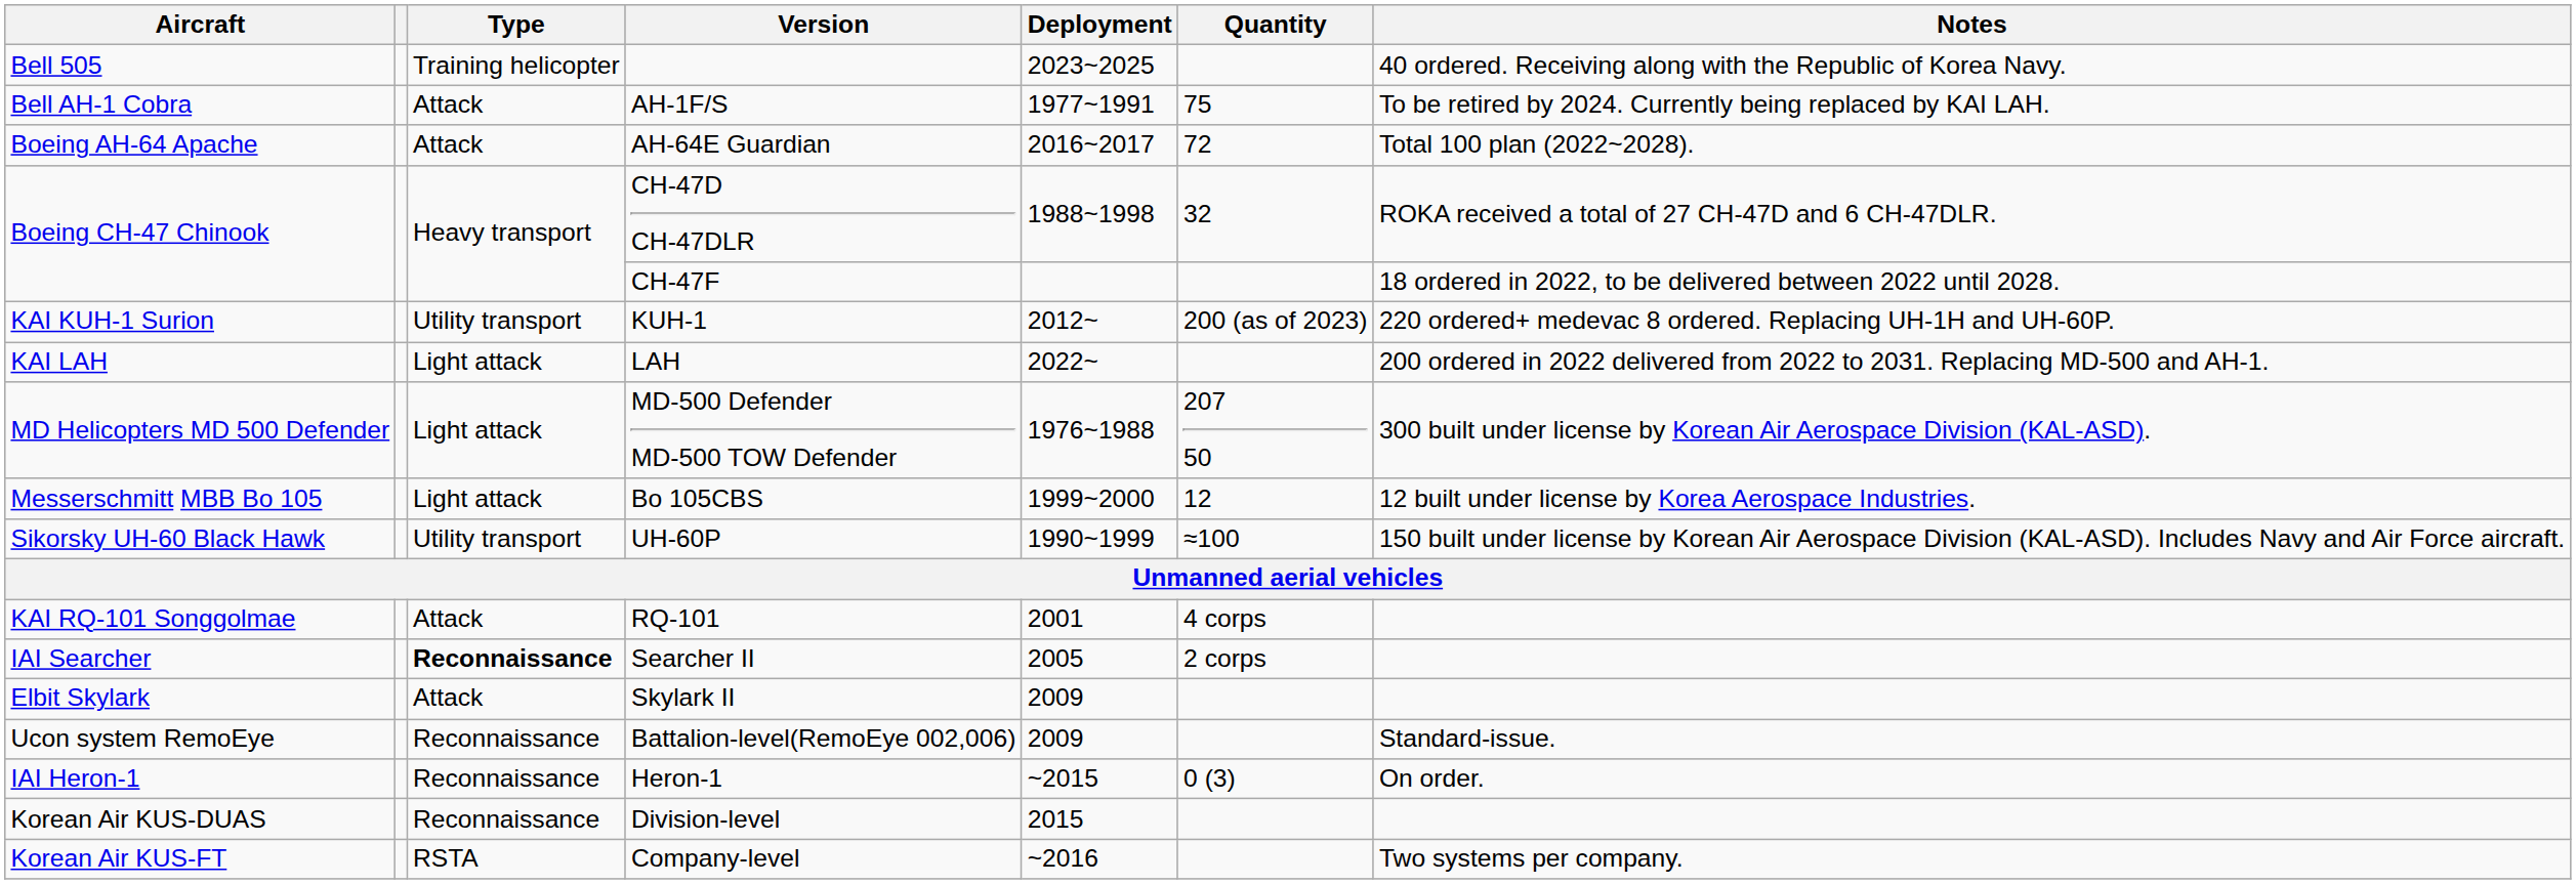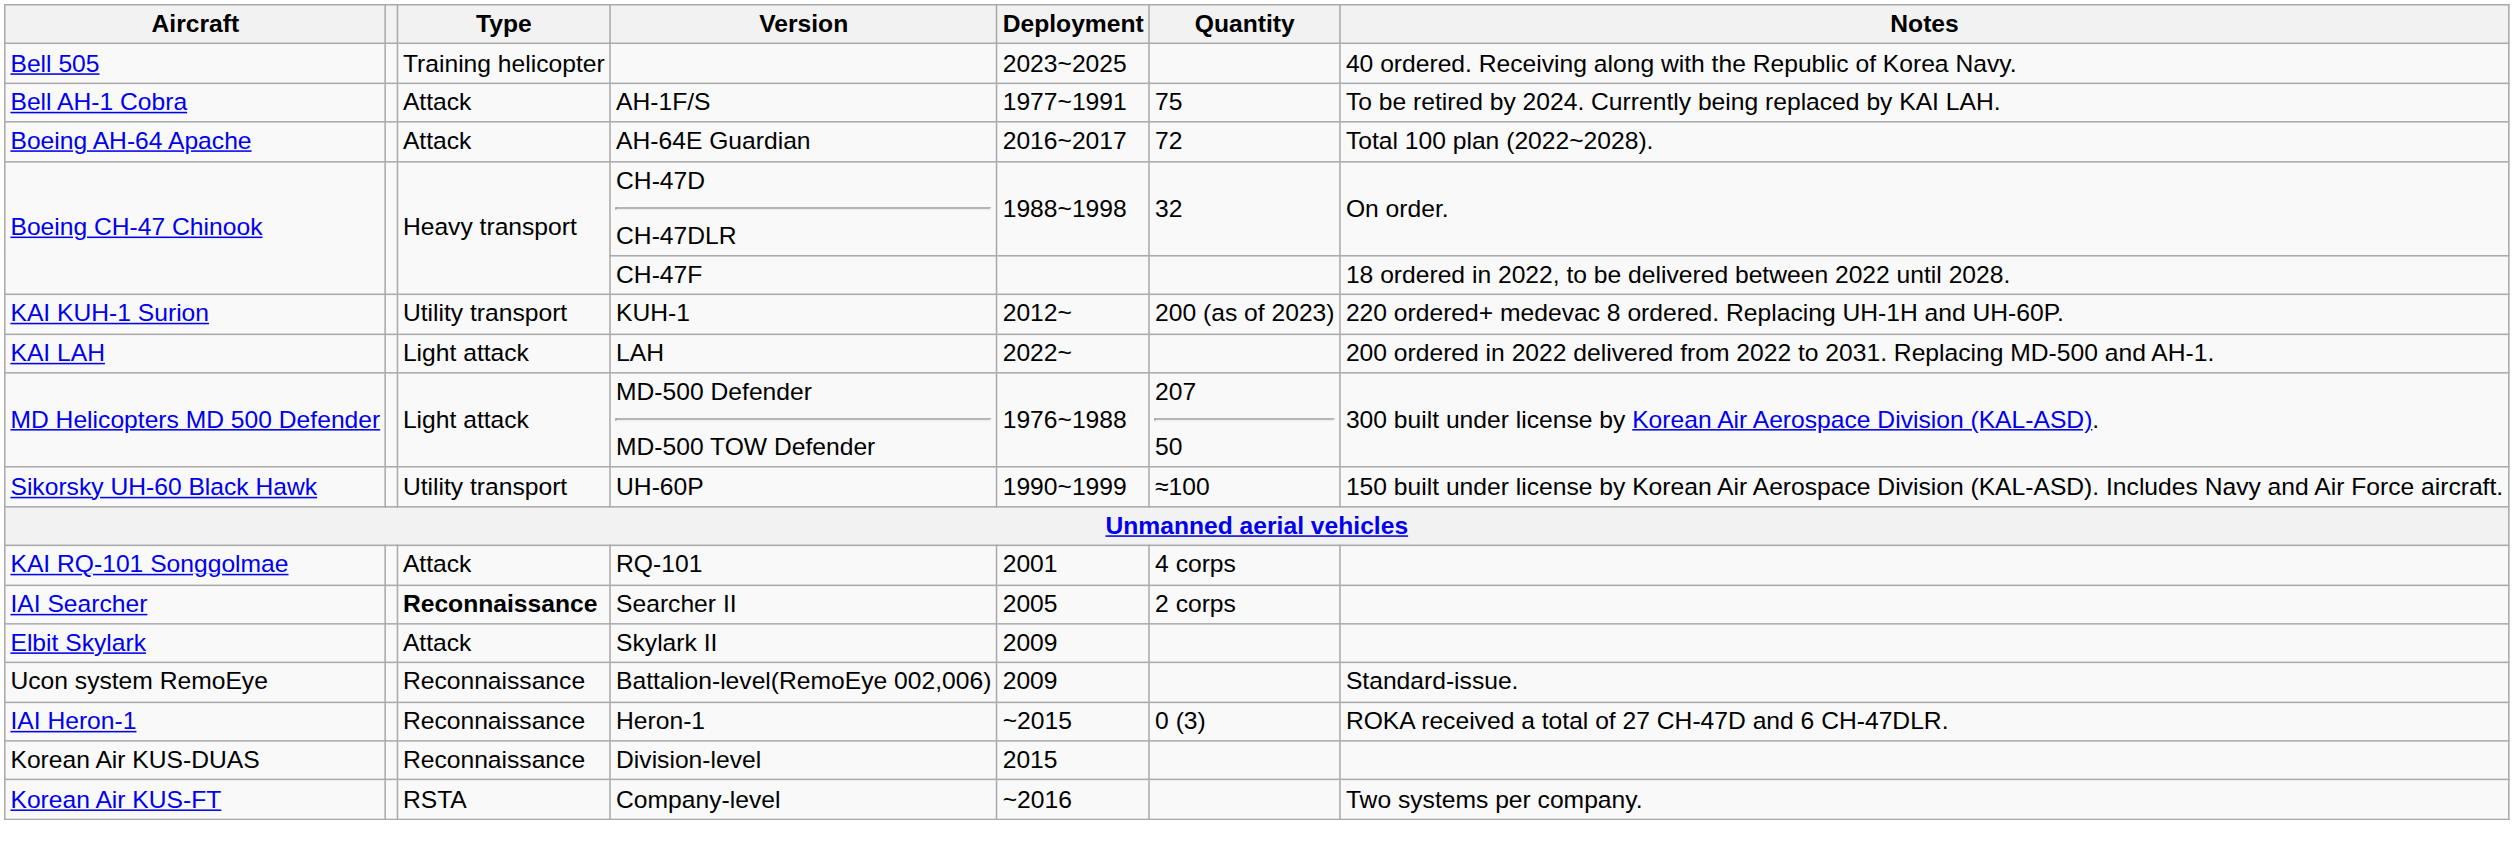CH-47D CH-47DLR | Notes: ROKA received a total of 27 CH-47D and 6 CH-47DLR. -> On order.
- row: Messerschmitt MBB Bo 105 | Light attack | Bo 105CBS | 1999~2000 | 12 | 12 built under license by Korea Aerospace Industries.
Heron-1 | Notes: On order. -> ROKA received a total of 27 CH-47D and 6 CH-47DLR.
